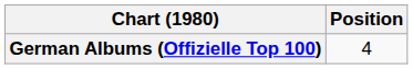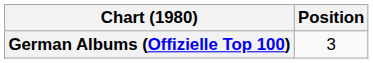German Albums (Offizielle Top 100) | Position: 4 -> 3
